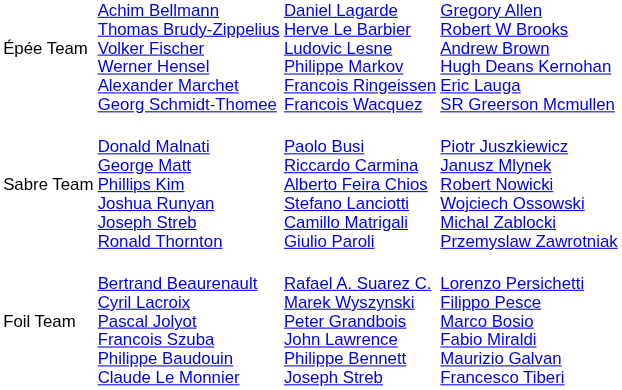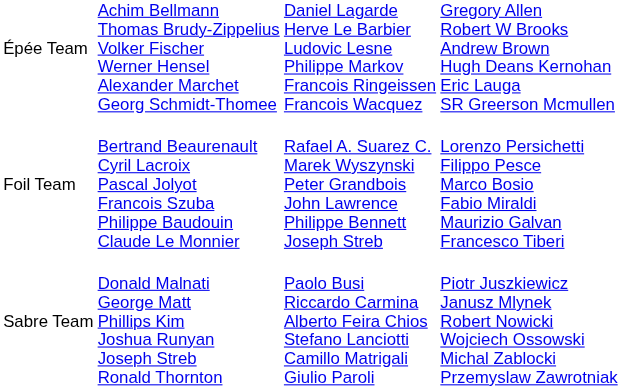rows swapped: Foil Team <-> Sabre Team
